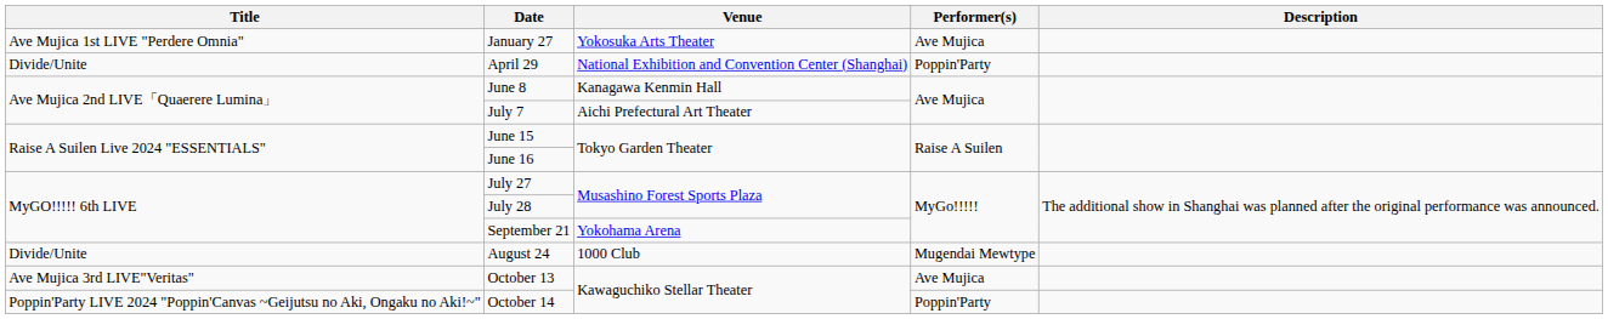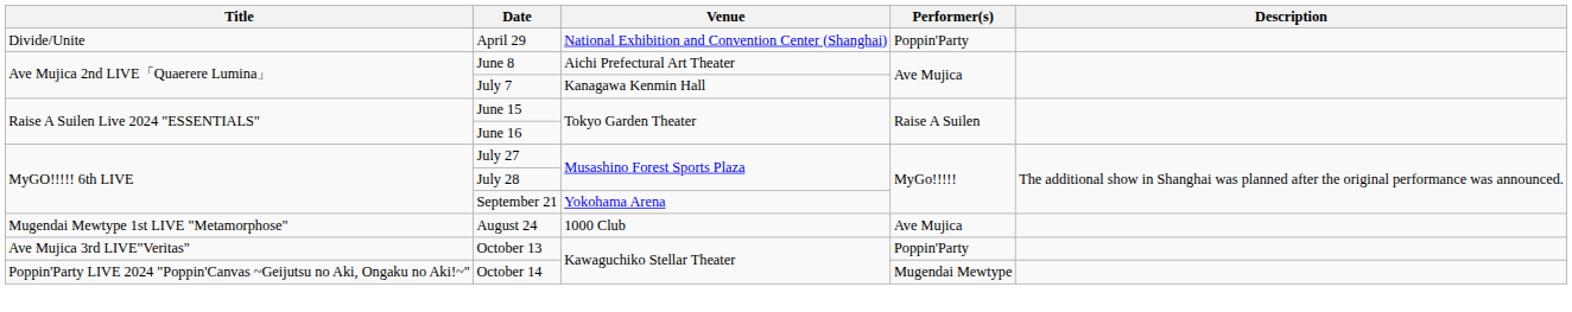- row: Ave Mujica 1st LIVE "Perdere Omnia" | January 27 | Yokosuka Arts Theater | Ave Mujica
June 8 | Venue: Kanagawa Kenmin Hall -> Aichi Prefectural Art Theater
July 7 | Venue: Aichi Prefectural Art Theater -> Kanagawa Kenmin Hall
August 24 | Title: Divide/Unite -> Mugendai Mewtype 1st LIVE "Metamorphose"
August 24 | Performer(s): Mugendai Mewtype -> Ave Mujica
October 13 | Performer(s): Ave Mujica -> Poppin'Party
October 14 | Performer(s): Poppin'Party -> Mugendai Mewtype
